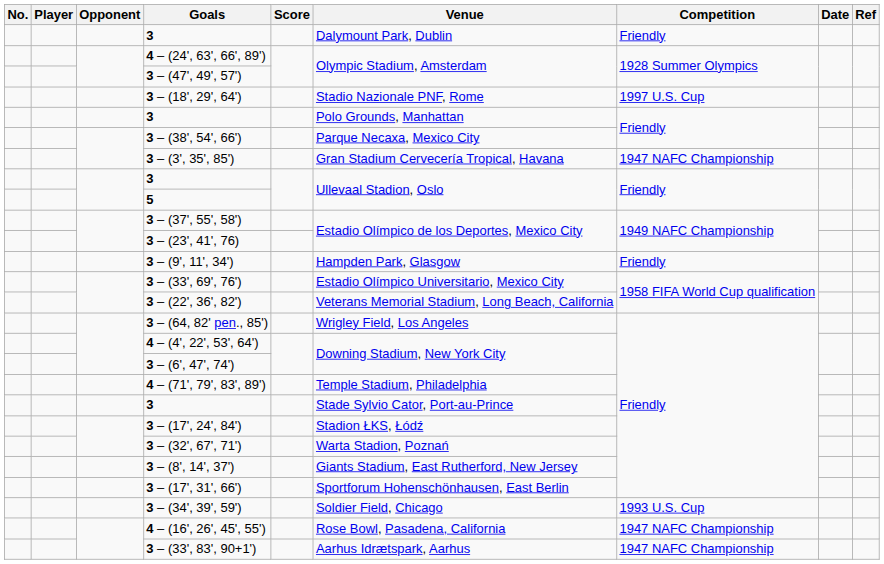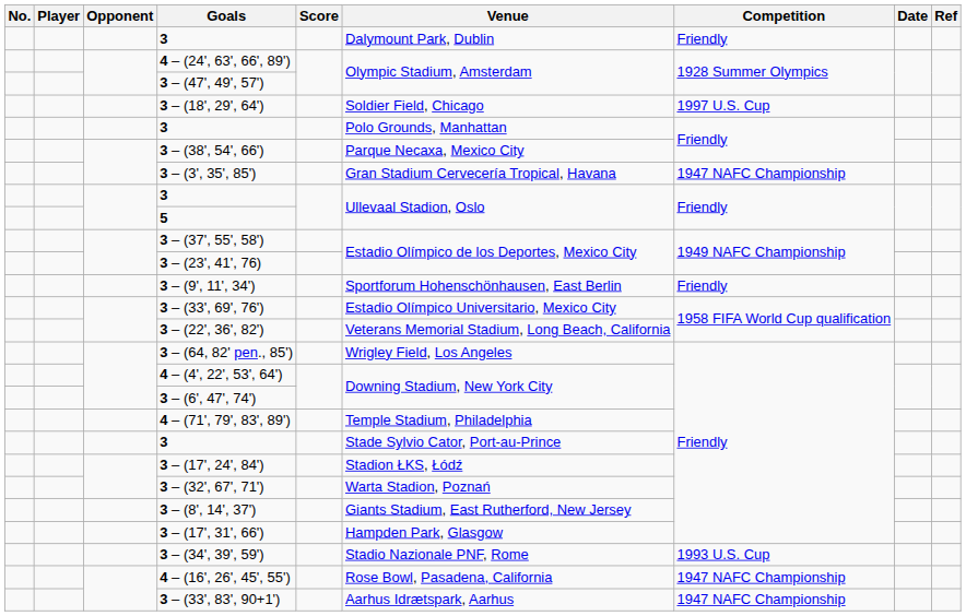3 – (18', 29', 64') | Venue: Stadio Nazionale PNF, Rome -> Soldier Field, Chicago
3 – (9', 11', 34') | Venue: Hampden Park, Glasgow -> Sportforum Hohenschönhausen, East Berlin
3 – (17', 31', 66') | Venue: Sportforum Hohenschönhausen, East Berlin -> Hampden Park, Glasgow
3 – (34', 39', 59') | Venue: Soldier Field, Chicago -> Stadio Nazionale PNF, Rome
